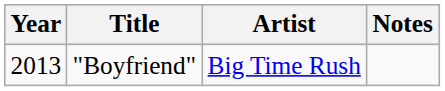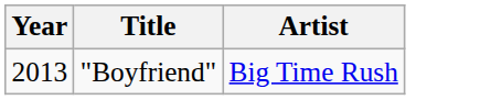- column: Notes
